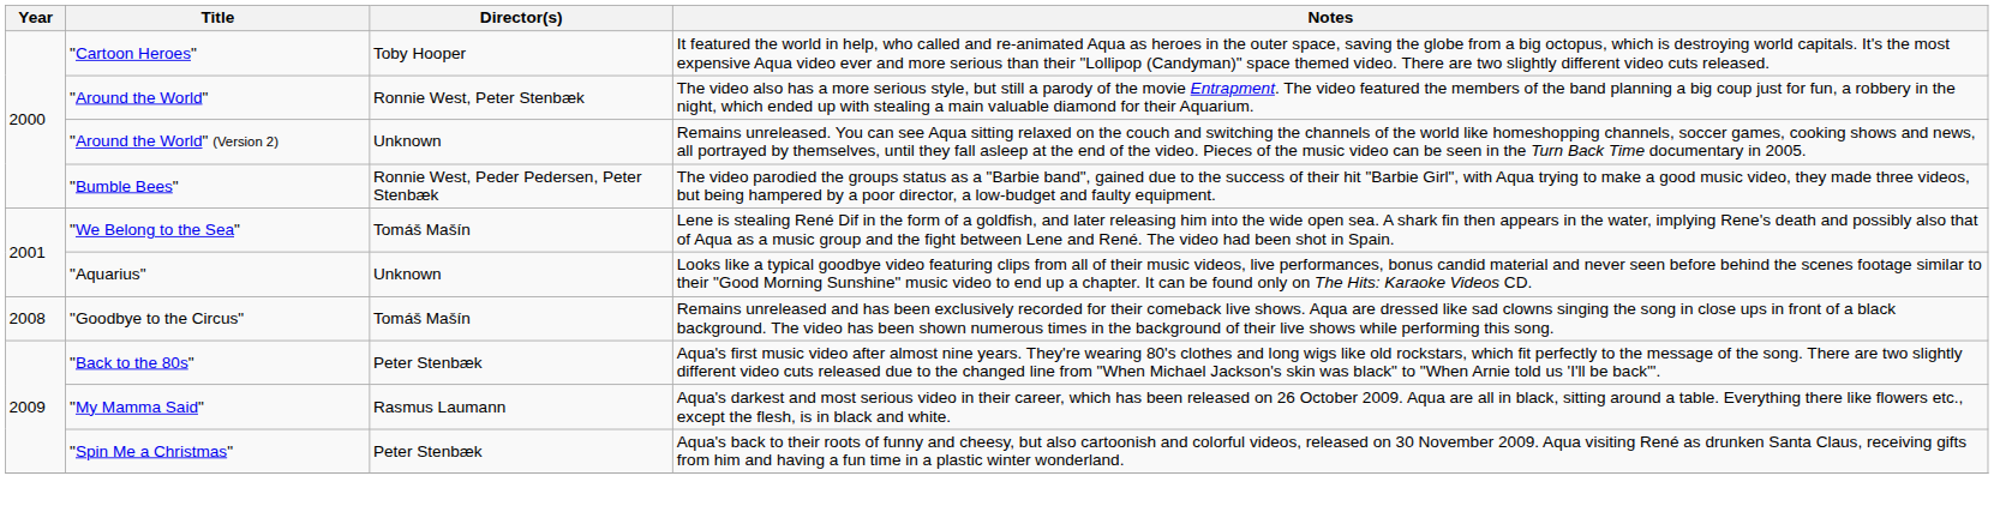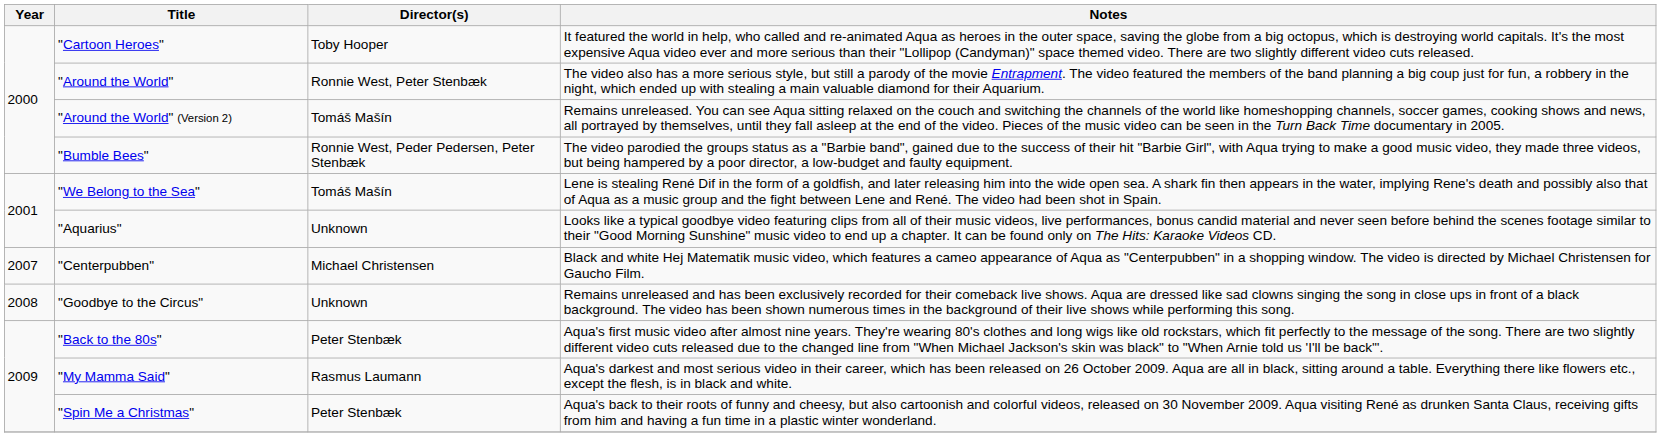"Around the World" (Version 2) | Director(s): Unknown -> Tomáš Mašín
+ row: 2007 | "Centerpubben" | Michael Christensen | Black and white Hej Matematik music video, which features a cameo appearance of Aqua as "Centerpubben" in a shopping window. The video is directed by Michael Christensen for Gaucho Film.
"Goodbye to the Circus" | Director(s): Tomáš Mašín -> Unknown
